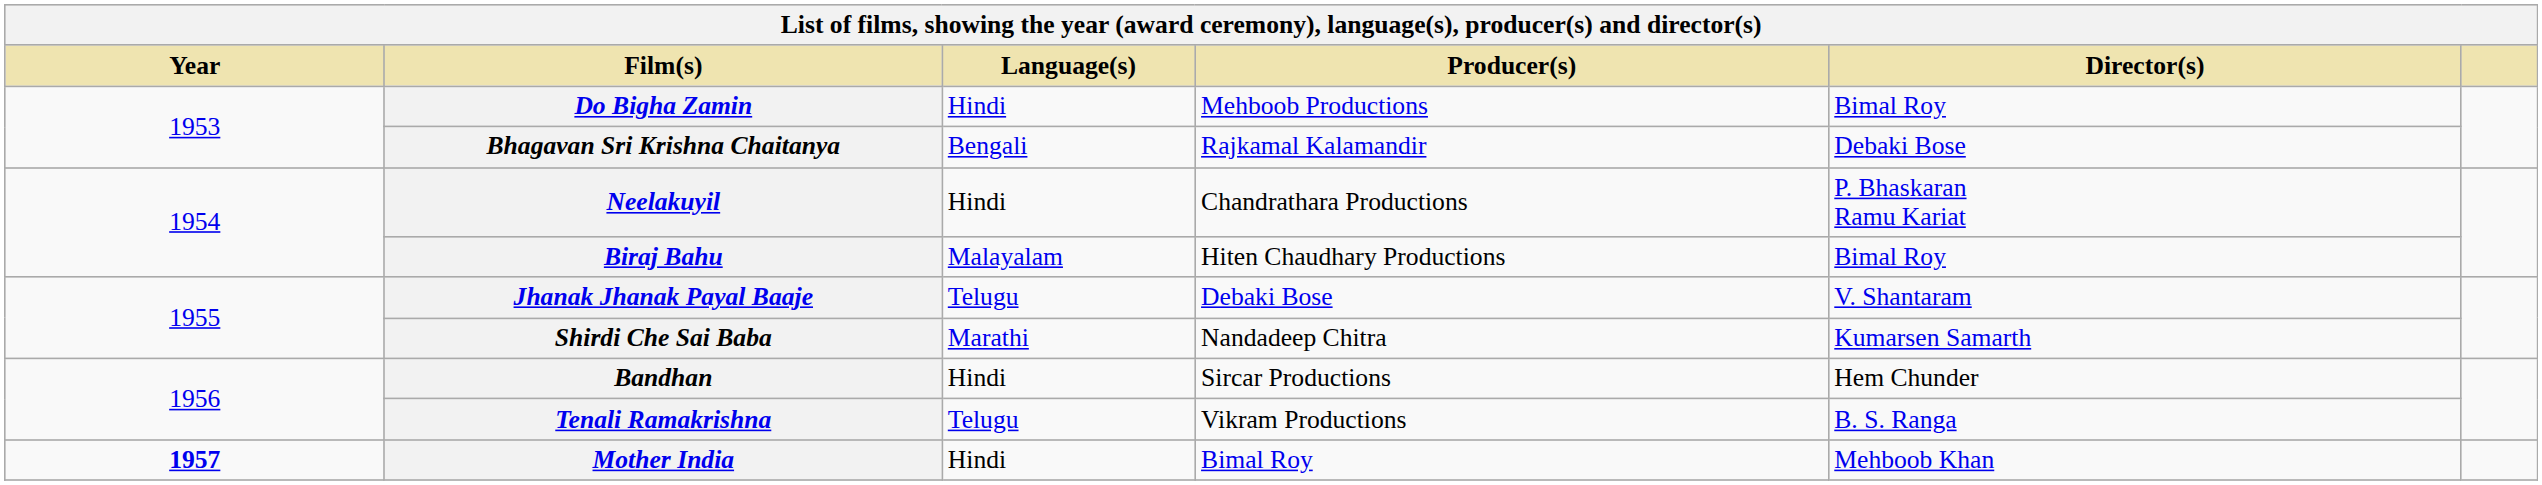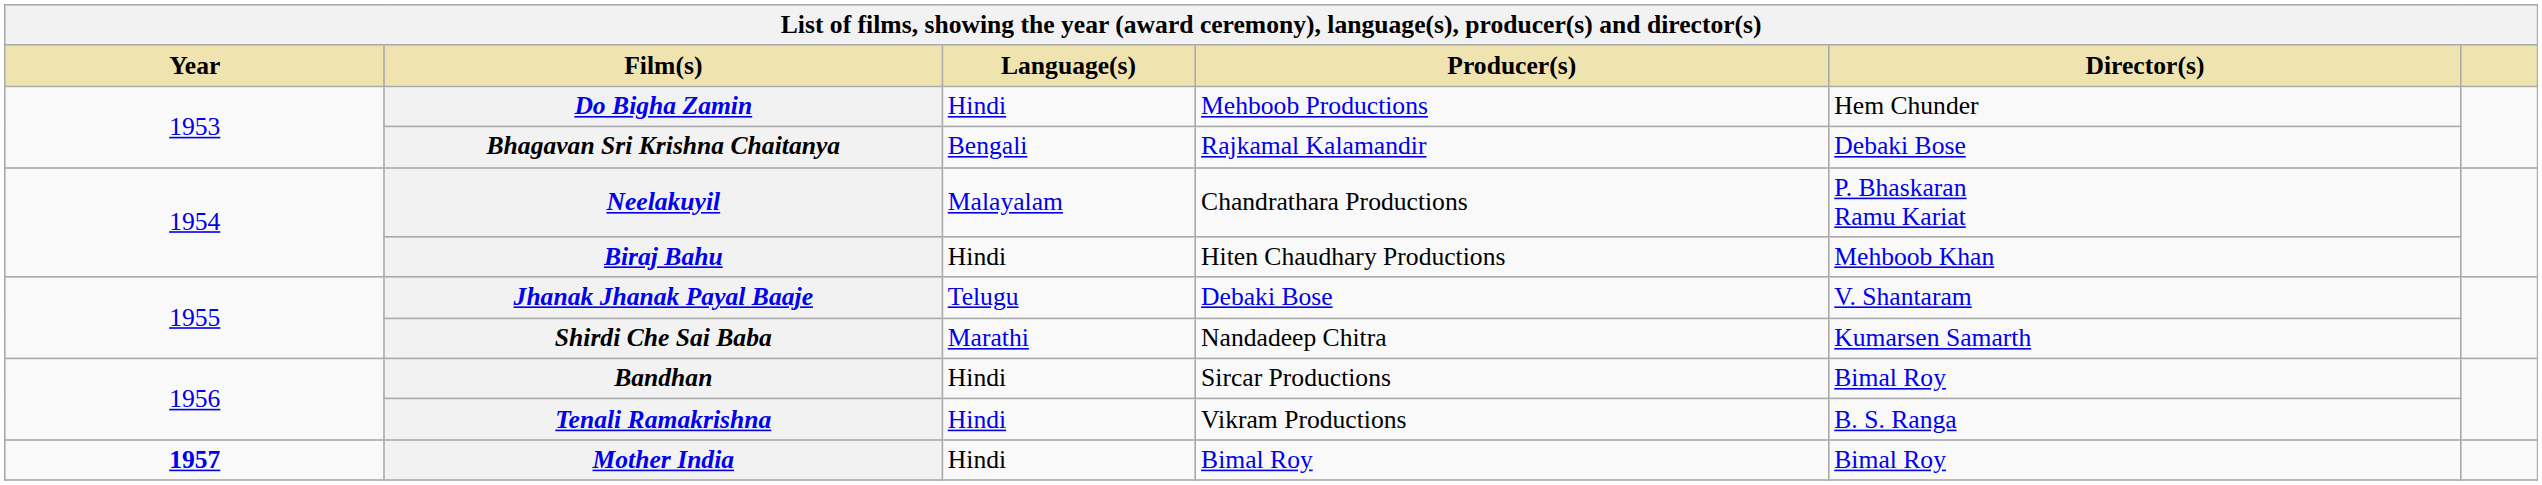Do Bigha Zamin | Director(s): Bimal Roy -> Hem Chunder
Neelakuyil | Language(s): Hindi -> Malayalam
Biraj Bahu | Language(s): Malayalam -> Hindi
Biraj Bahu | Director(s): Bimal Roy -> Mehboob Khan
Bandhan | Director(s): Hem Chunder -> Bimal Roy
Tenali Ramakrishna | Language(s): Telugu -> Hindi
Mother India | Director(s): Mehboob Khan -> Bimal Roy
